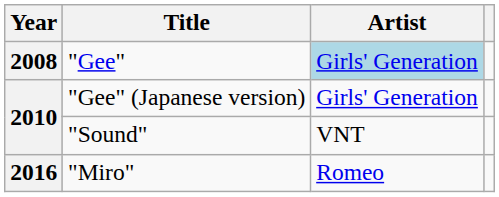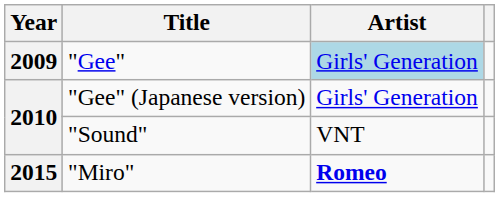"Gee" | Year: 2008 -> 2009
"Miro" | Year: 2016 -> 2015
"Miro" | Artist: normal -> bold
